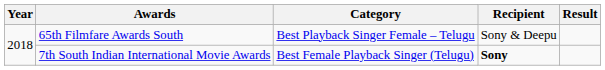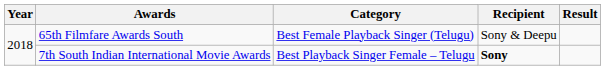65th Filmfare Awards South | Category: Best Playback Singer Female – Telugu -> Best Female Playback Singer (Telugu)
7th South Indian International Movie Awards | Category: Best Female Playback Singer (Telugu) -> Best Playback Singer Female – Telugu
